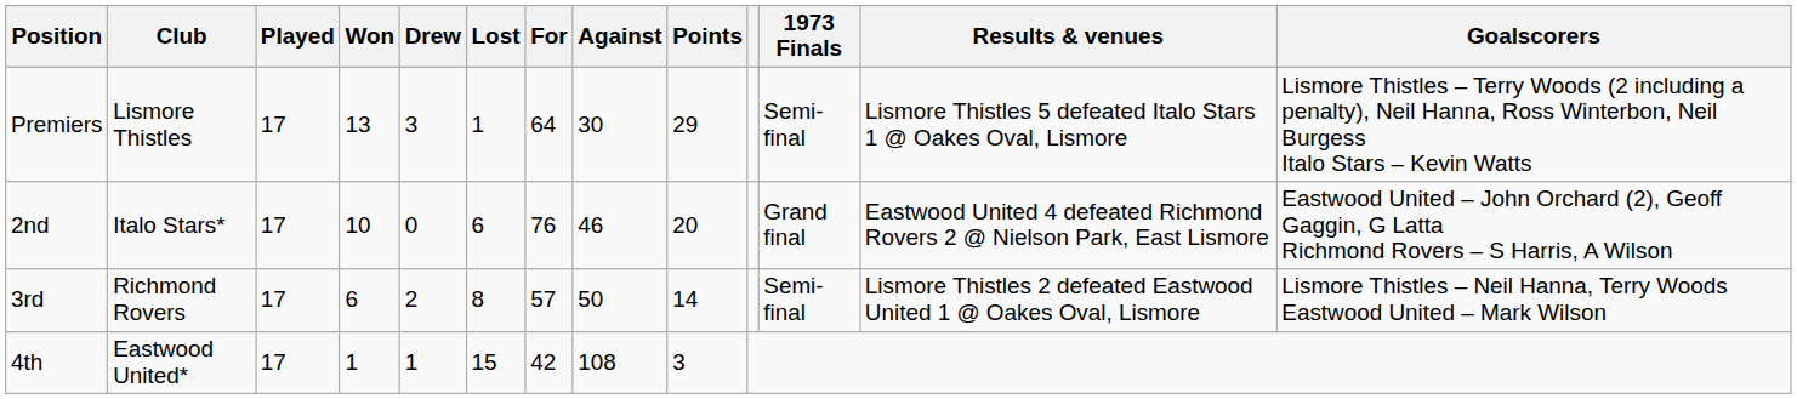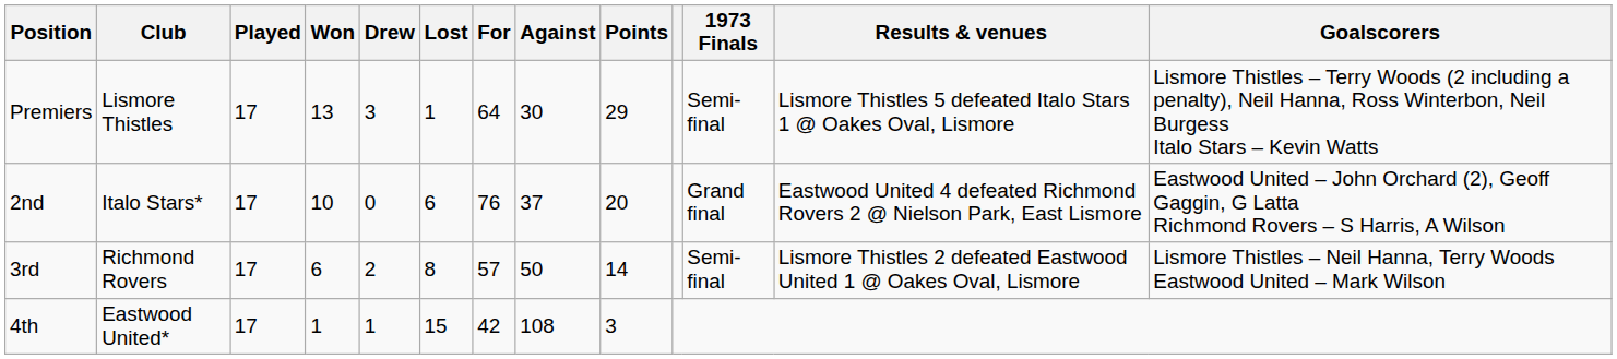2nd | Against: 46 -> 37
